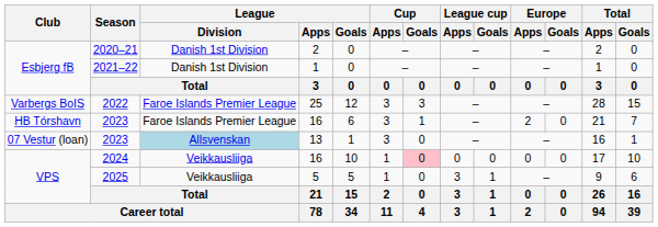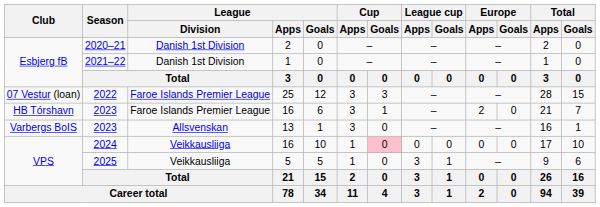2022 | Club: Varbergs BoIS -> 07 Vestur (loan)
2023 / 13 | Club: 07 Vestur (loan) -> Varbergs BoIS
2023 / 13 | League / Division: lightblue background -> no background
